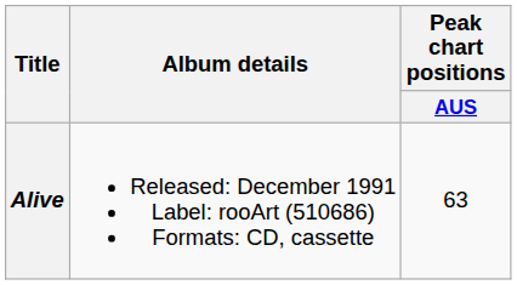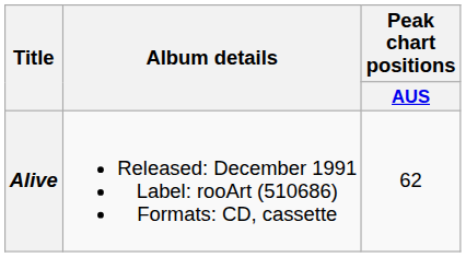Alive | Peak chart positions / AUS: 63 -> 62
